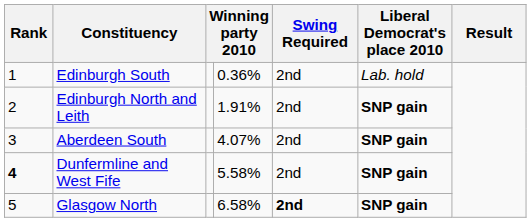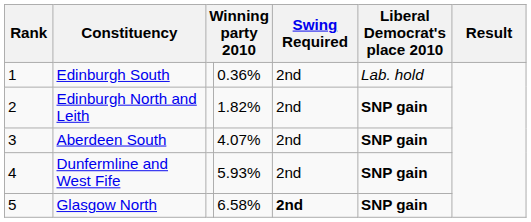Edinburgh North and Leith | column 4: 1.91% -> 1.82%
Dunfermline and West Fife | Rank: bold -> normal
Dunfermline and West Fife | column 4: 5.58% -> 5.93%
